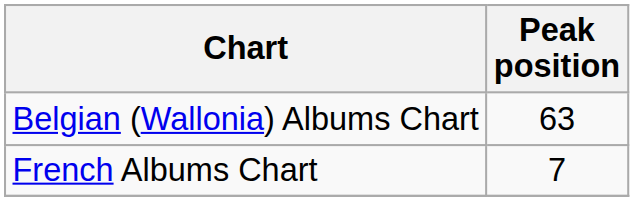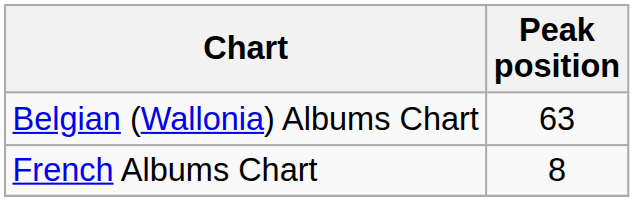French Albums Chart | Peak position: 7 -> 8
